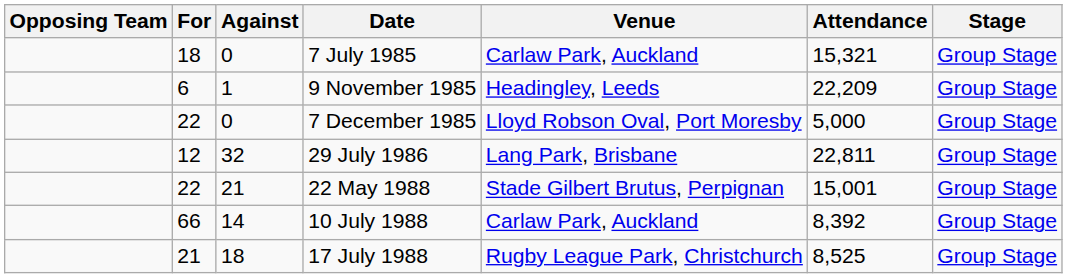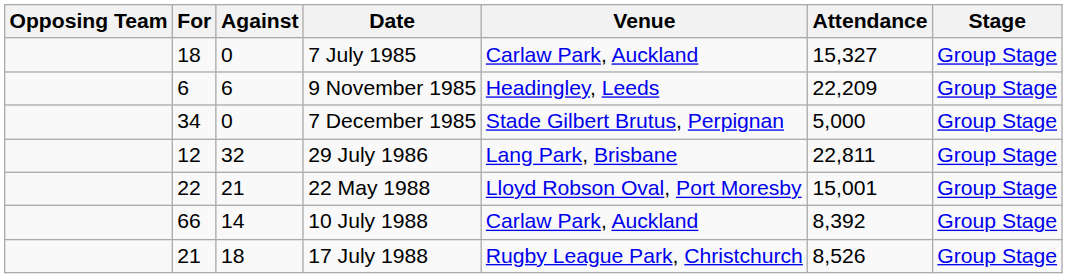7 July 1985 | Attendance: 15,321 -> 15,327
9 November 1985 | Against: 1 -> 6
7 December 1985 | For: 22 -> 34
7 December 1985 | Venue: Lloyd Robson Oval, Port Moresby -> Stade Gilbert Brutus, Perpignan
22 May 1988 | Venue: Stade Gilbert Brutus, Perpignan -> Lloyd Robson Oval, Port Moresby
17 July 1988 | Attendance: 8,525 -> 8,526
